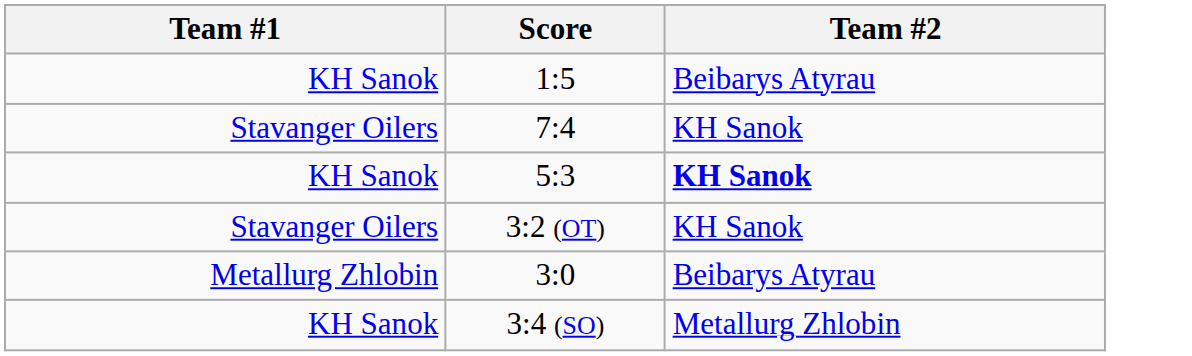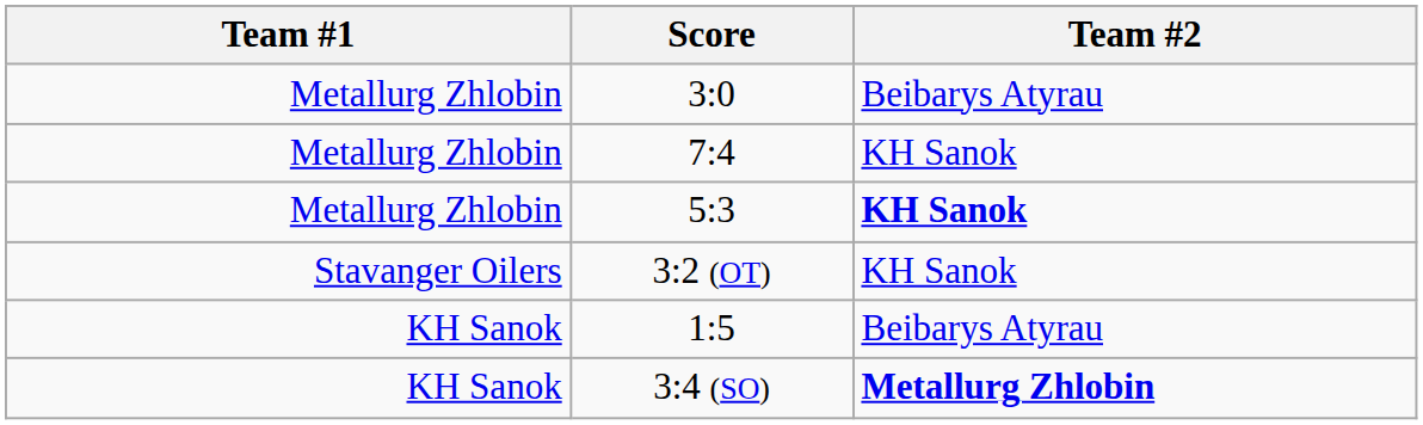rows swapped: 3:0 <-> 1:5
7:4 | Team #1: Stavanger Oilers -> Metallurg Zhlobin
5:3 | Team #1: KH Sanok -> Metallurg Zhlobin
3:4 (SO) | Team #2: normal -> bold
